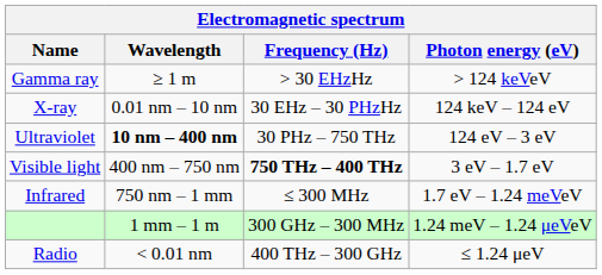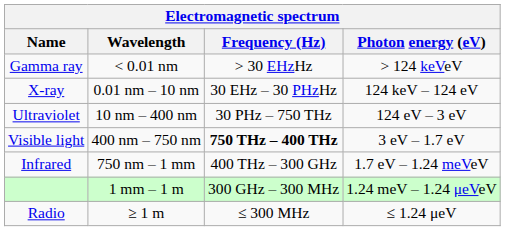Gamma ray | Wavelength: ≥ 1 m -> < 0.01 nm
Ultraviolet | Wavelength: bold -> normal
Infrared | Frequency (Hz): ≤ 300 MHz -> 400 THz – 300 GHz
Radio | Wavelength: < 0.01 nm -> ≥ 1 m
Radio | Frequency (Hz): 400 THz – 300 GHz -> ≤ 300 MHz
